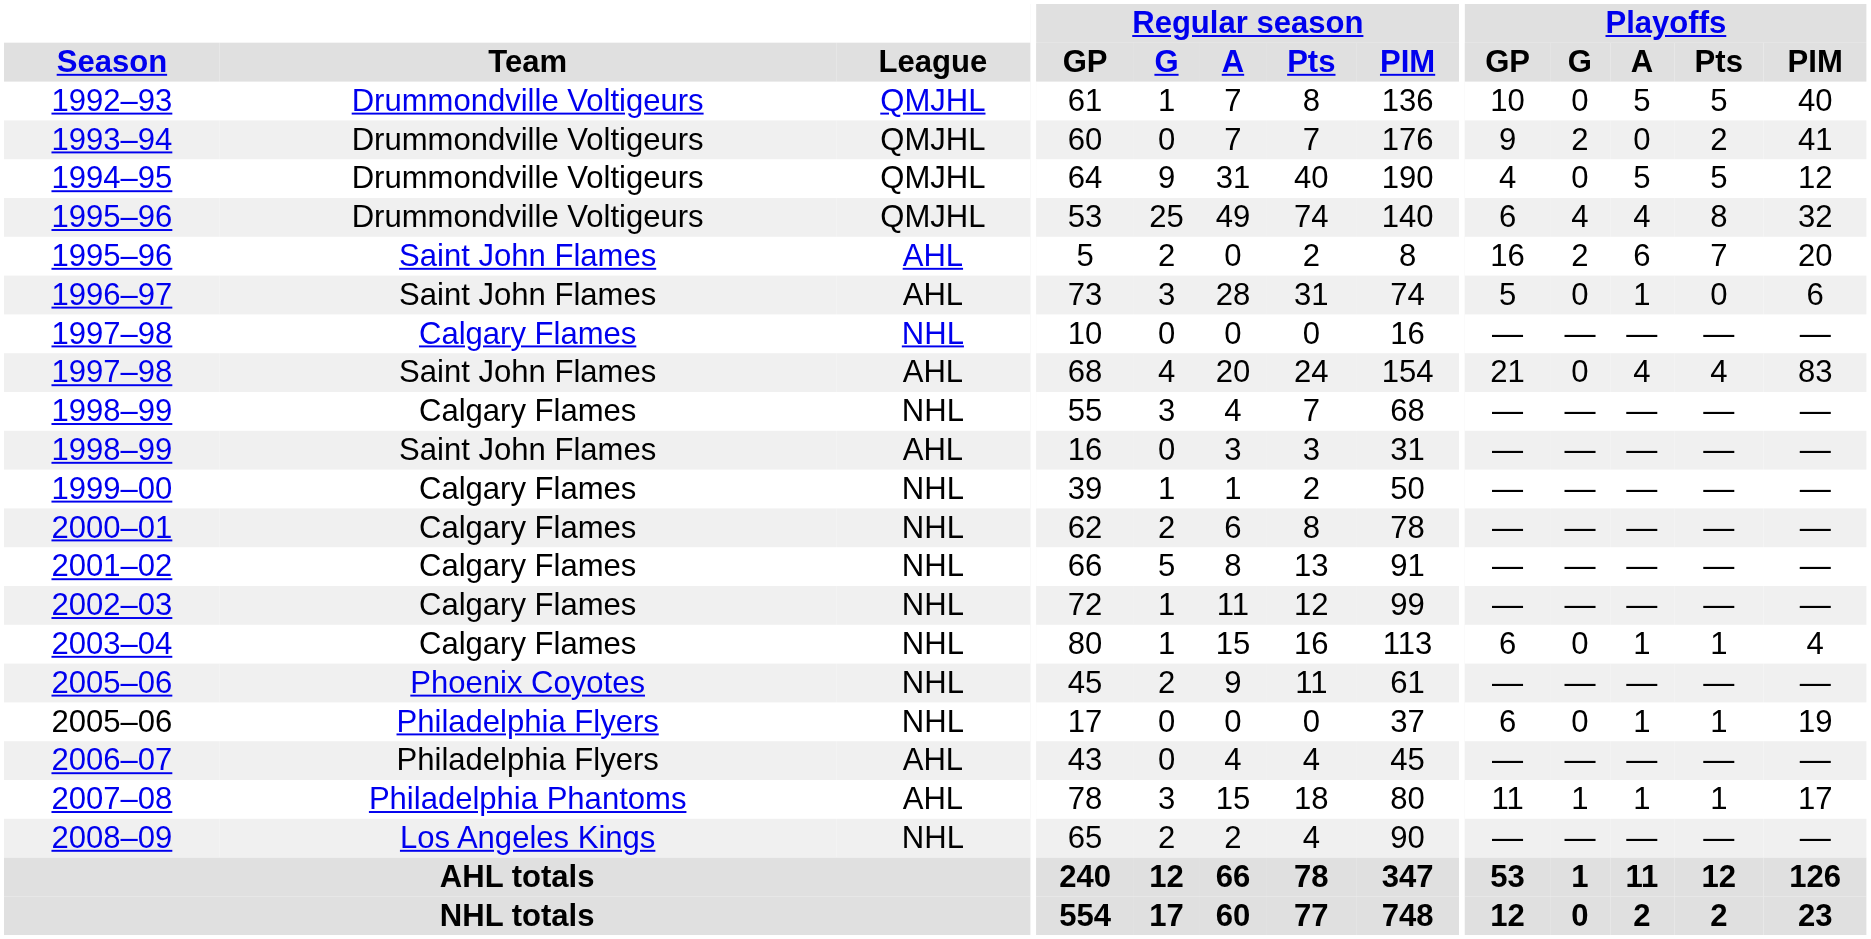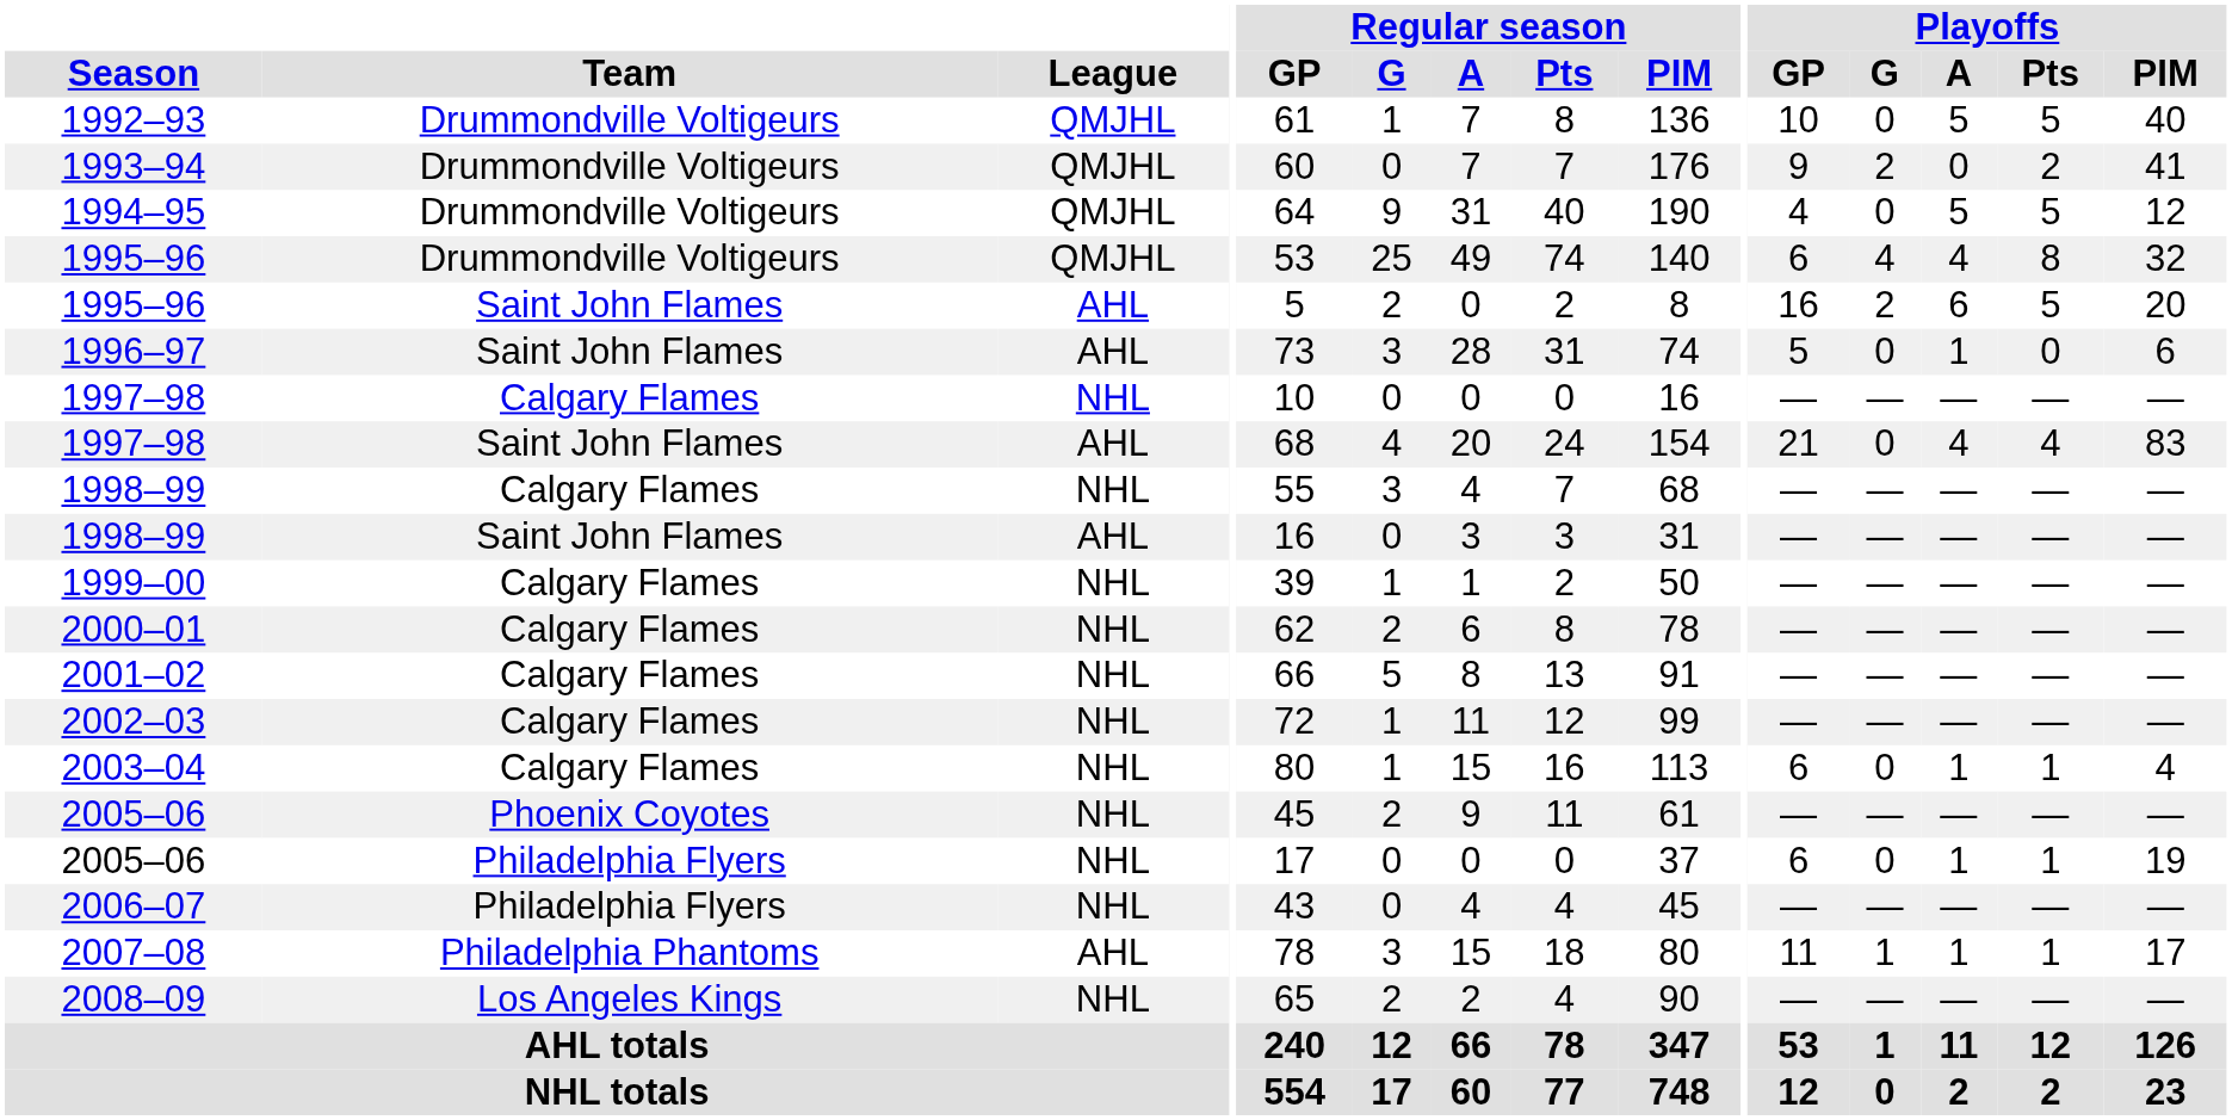1995–96 / Saint John Flames | Playoffs / Pts: 7 -> 5
2006–07 | League: AHL -> NHL
